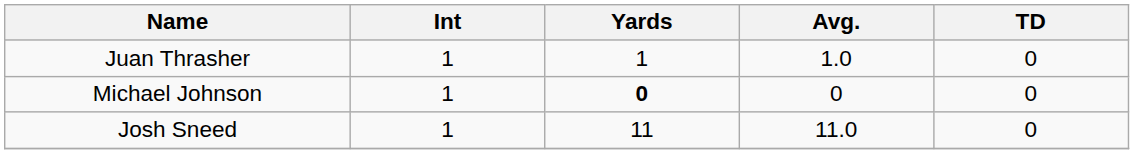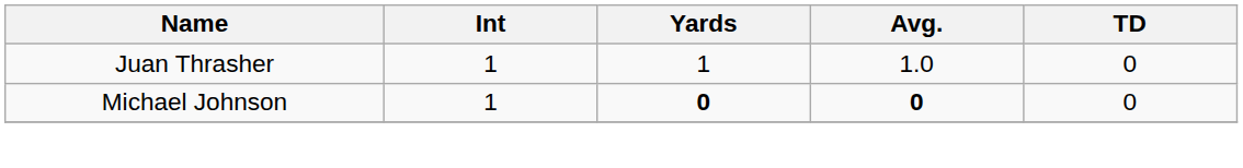Michael Johnson | Avg.: normal -> bold
- row: Josh Sneed | 1 | 11 | 11.0 | 0
